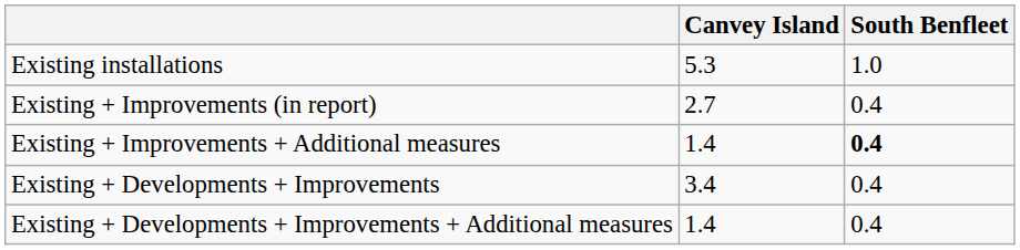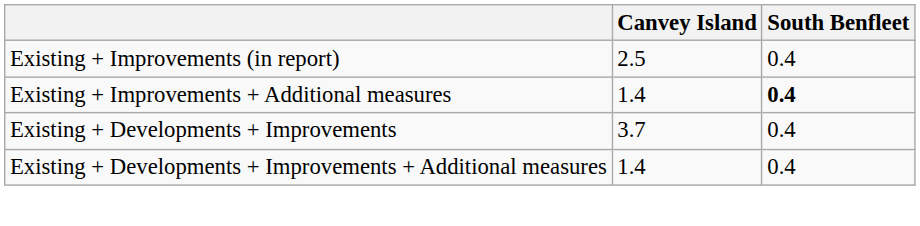- row: Existing installations | 5.3 | 1.0
Existing + Improvements (in report) | Canvey Island: 2.7 -> 2.5
Existing + Developments + Improvements | Canvey Island: 3.4 -> 3.7
